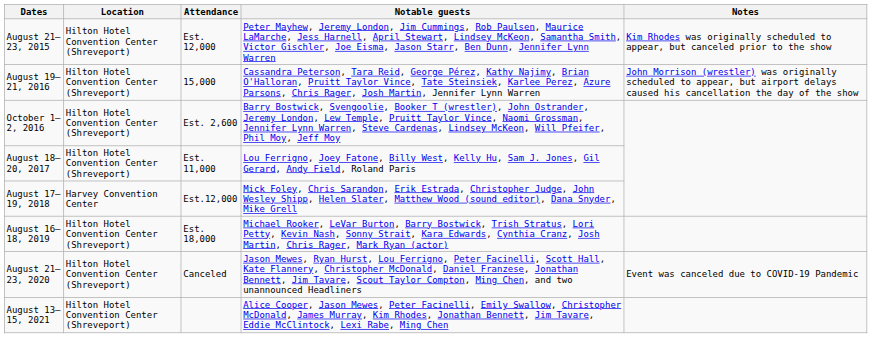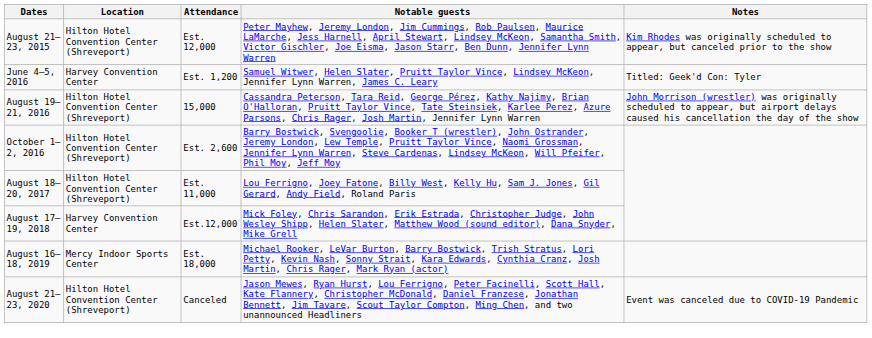+ row: June 4–5, 2016 | Harvey Convention Center | Est. 1,200 | Samuel Witwer, Helen Slater, Pruitt Taylor Vince, Lindsey McKeon, Jennifer Lynn Warren, James C. Leary | Titled: Geek'd Con: Tyler
August 16–18, 2019 | Location: Hilton Hotel Convention Center (Shreveport) -> Mercy Indoor Sports Center
- row: August 13–15, 2021 | Hilton Hotel Convention Center (Shreveport) | Alice Cooper, Jason Mewes, Peter Facinelli, Emily Swallow, Christopher McDonald, James Murray, Kim Rhodes, Jonathan Bennett, Jim Tavare, Eddie McClintock, Lexi Rabe, Ming Chen
